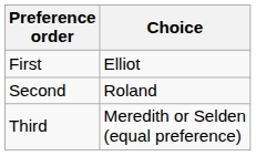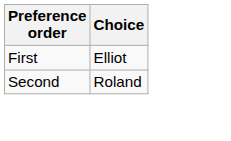- row: Third | Meredith or Selden (equal preference)
